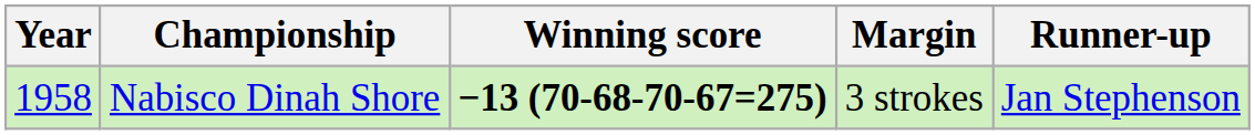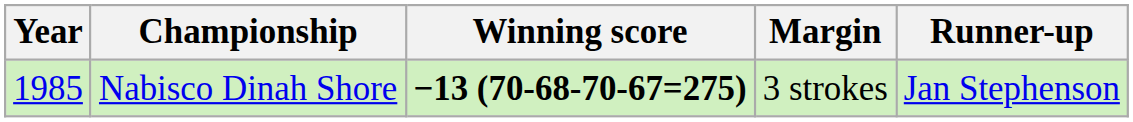Nabisco Dinah Shore | Year: 1958 -> 1985
